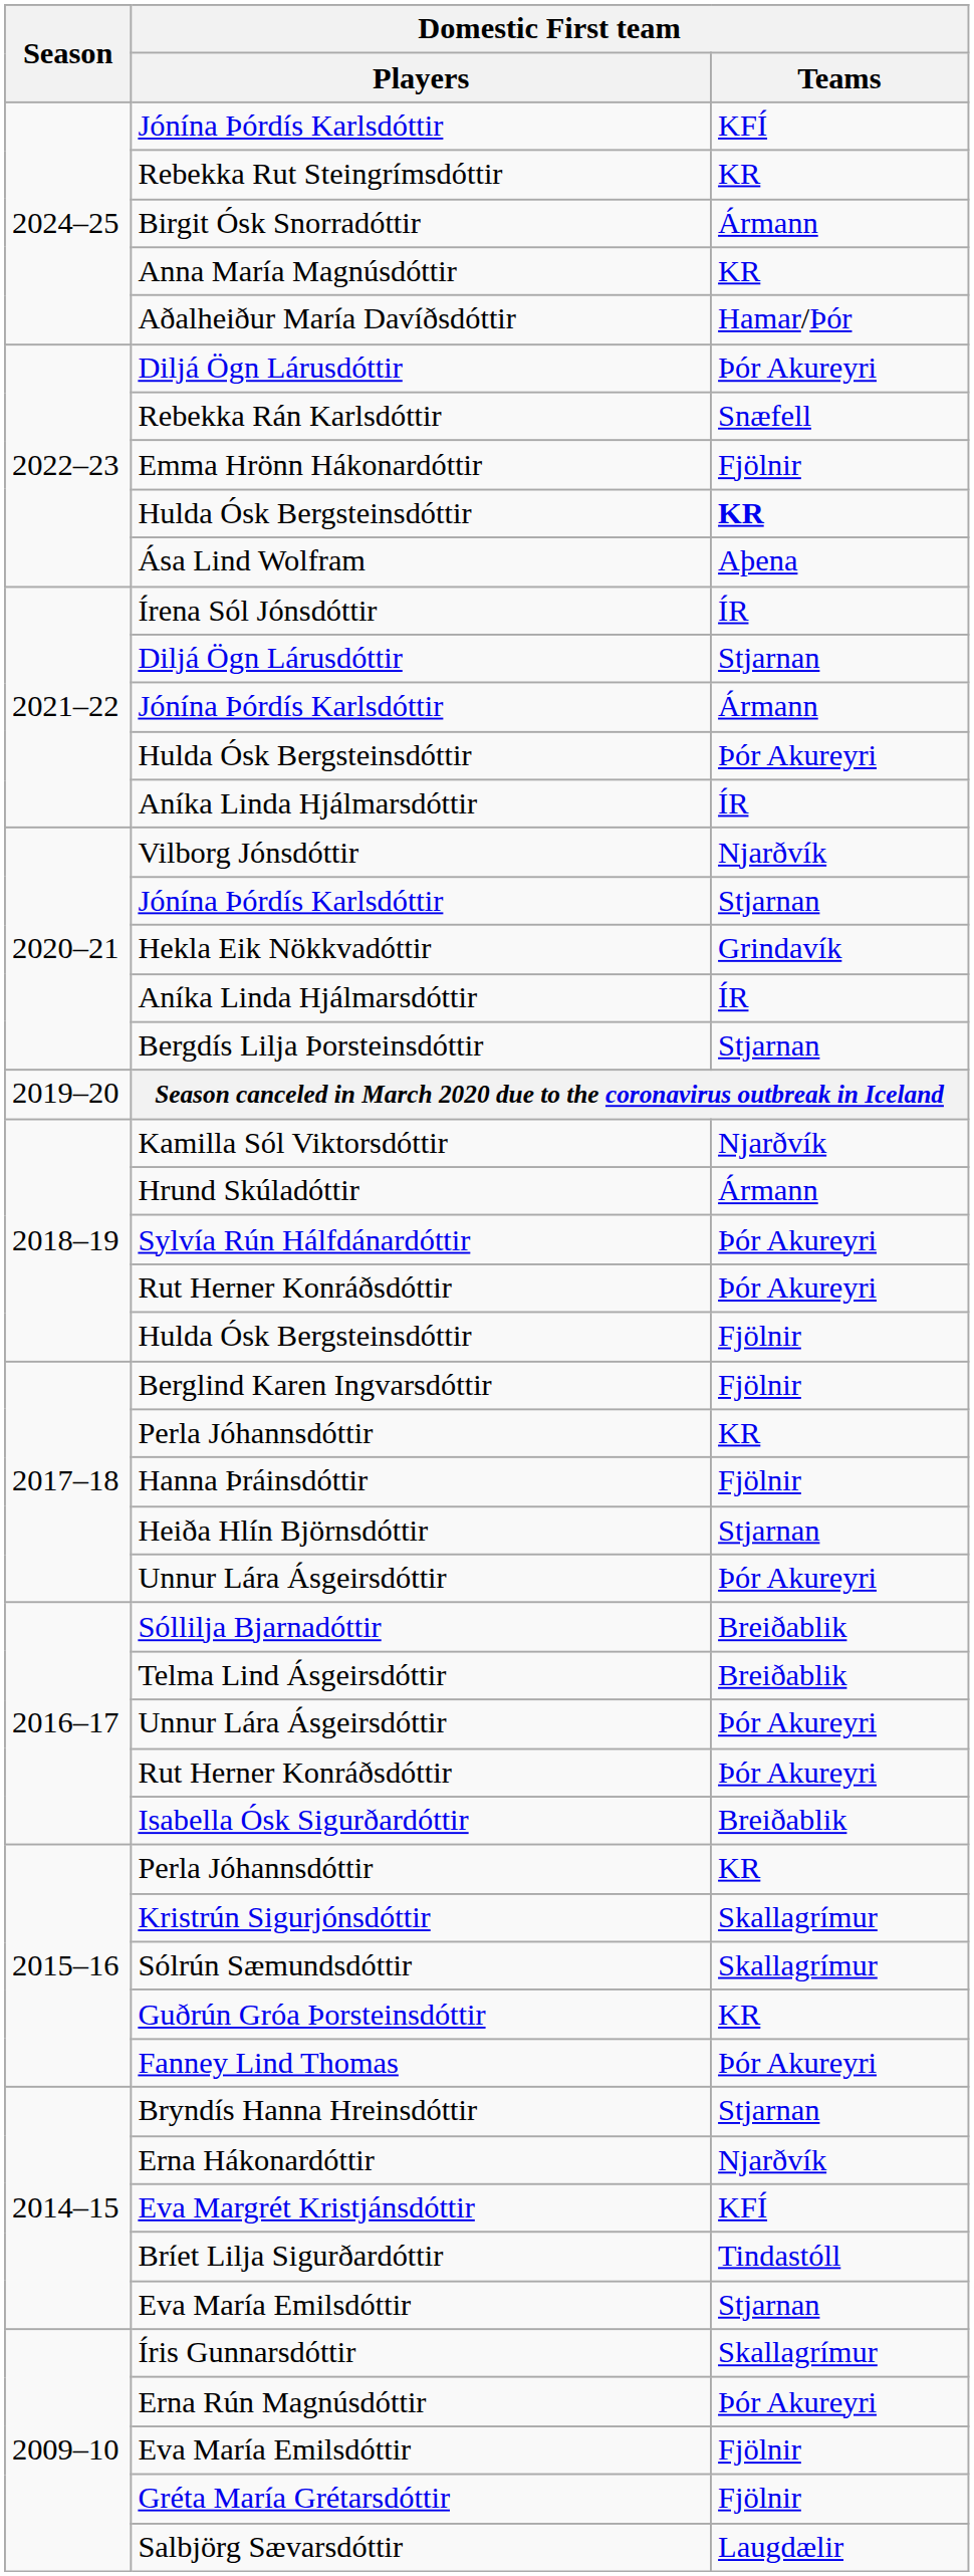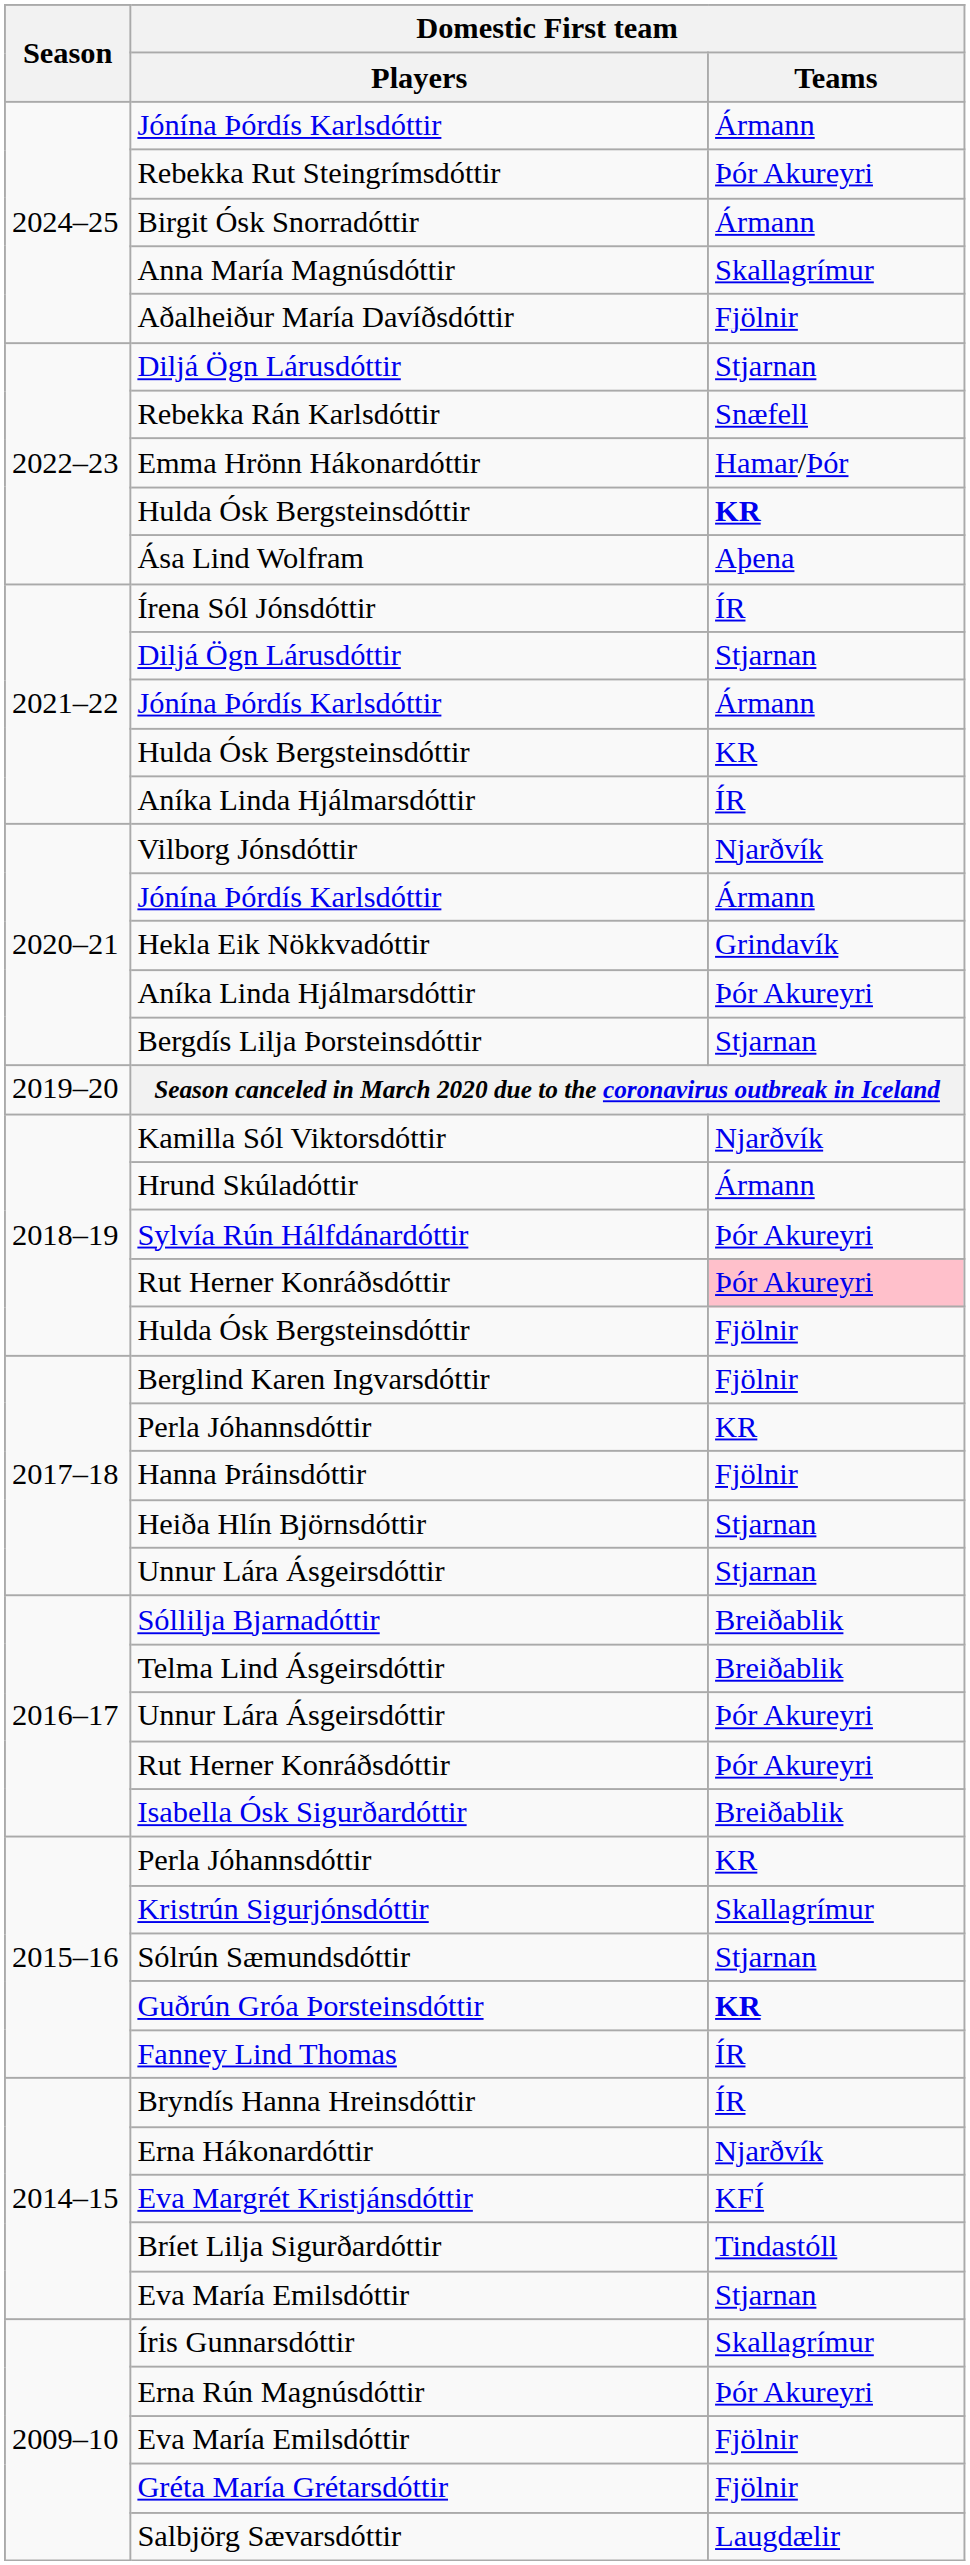2024–25 / Jónína Þórdís Karlsdóttir | Domestic First team / Teams: KFÍ -> Ármann
Rebekka Rut Steingrímsdóttir | Domestic First team / Teams: KR -> Þór Akureyri
Anna María Magnúsdóttir | Domestic First team / Teams: KR -> Skallagrímur
Aðalheiður María Davíðsdóttir | Domestic First team / Teams: Hamar/Þór -> Fjölnir
2022–23 / Diljá Ögn Lárusdóttir | Domestic First team / Teams: Þór Akureyri -> Stjarnan
Emma Hrönn Hákonardóttir | Domestic First team / Teams: Fjölnir -> Hamar/Þór
2021–22 / Hulda Ósk Bergsteinsdóttir | Domestic First team / Teams: Þór Akureyri -> KR
2020–21 / Jónína Þórdís Karlsdóttir | Domestic First team / Teams: Stjarnan -> Ármann
2020–21 / Aníka Linda Hjálmarsdóttir | Domestic First team / Teams: ÍR -> Þór Akureyri
2018–19 / Rut Herner Konráðsdóttir | Domestic First team / Teams: no background -> pink background
2017–18 / Unnur Lára Ásgeirsdóttir | Domestic First team / Teams: Þór Akureyri -> Stjarnan
Sólrún Sæmundsdóttir | Domestic First team / Teams: Skallagrímur -> Stjarnan
Guðrún Gróa Þorsteinsdóttir | Domestic First team / Teams: normal -> bold
Fanney Lind Thomas | Domestic First team / Teams: Þór Akureyri -> ÍR
Bryndís Hanna Hreinsdóttir | Domestic First team / Teams: Stjarnan -> ÍR
